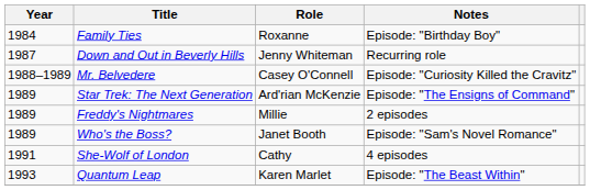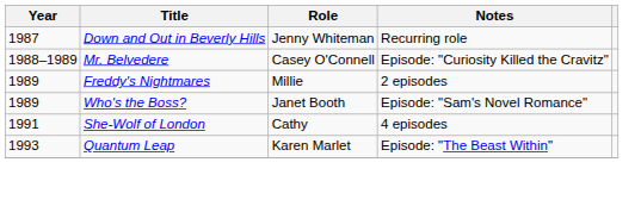- row: 1984 | Family Ties | Roxanne | Episode: "Birthday Boy"
- row: 1989 | Star Trek: The Next Generation | Ard'rian McKenzie | Episode: "The Ensigns of Command"
